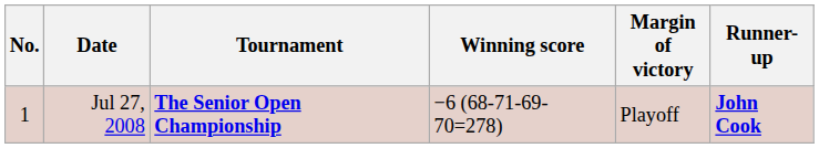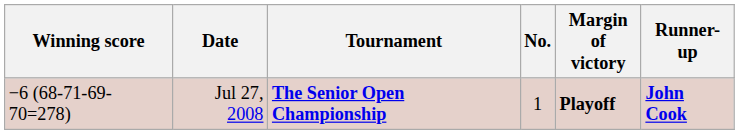columns swapped: No. <-> Winning score
Jul 27, 2008 | Margin of victory: normal -> bold
